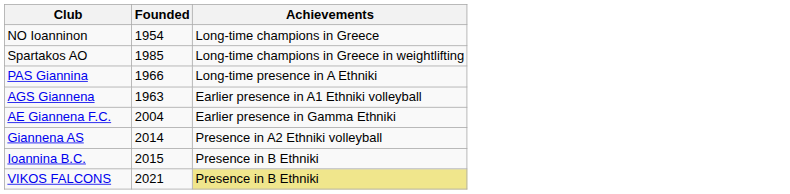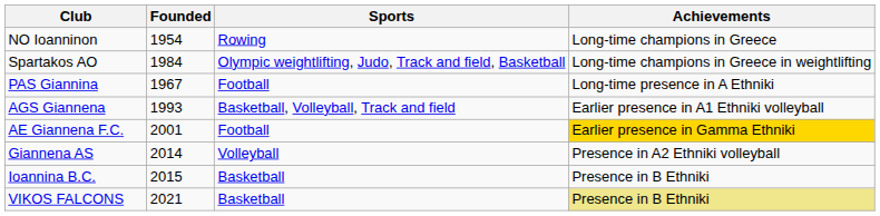+ column: Sports | Rowing | Olympic weightlifting, Judo, Track and field, Basketball | Football | Basketball, Volleyball, Track and field | Football | Volleyball | Basketball | Basketball
Spartakos AO | Founded: 1985 -> 1984
PAS Giannina | Founded: 1966 -> 1967
AGS Giannena | Founded: 1963 -> 1993
AE Giannena F.C. | Founded: 2004 -> 2001
AE Giannena F.C. | Achievements: no background -> gold background
